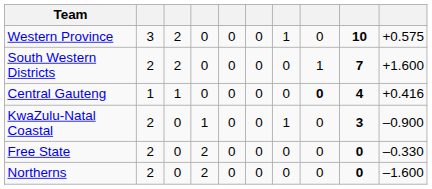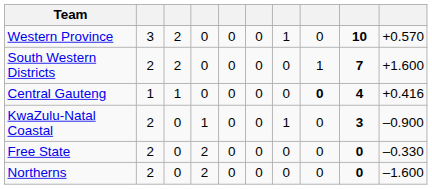Western Province | column 10: +0.575 -> +0.570
